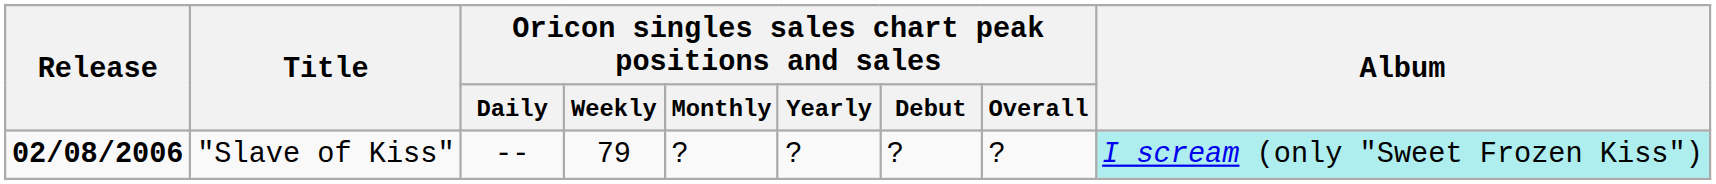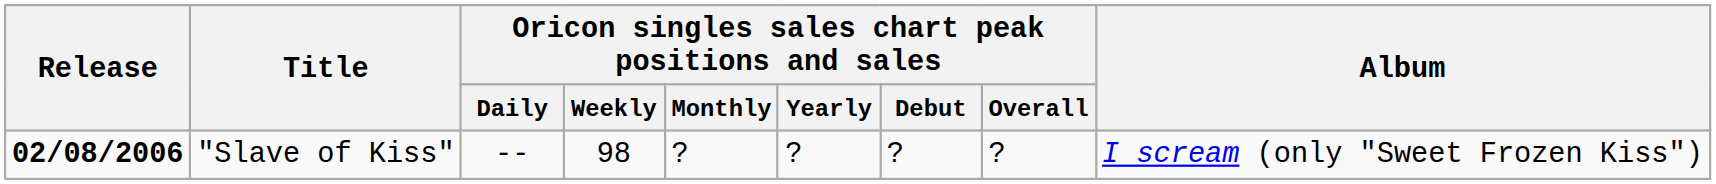"Slave of Kiss" | Oricon singles sales chart peak positions and sales / Weekly: 79 -> 98
"Slave of Kiss" | Album: paleturquoise background -> no background
